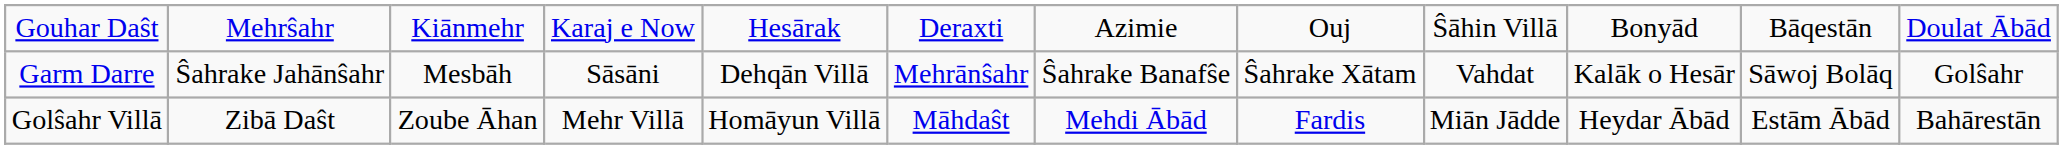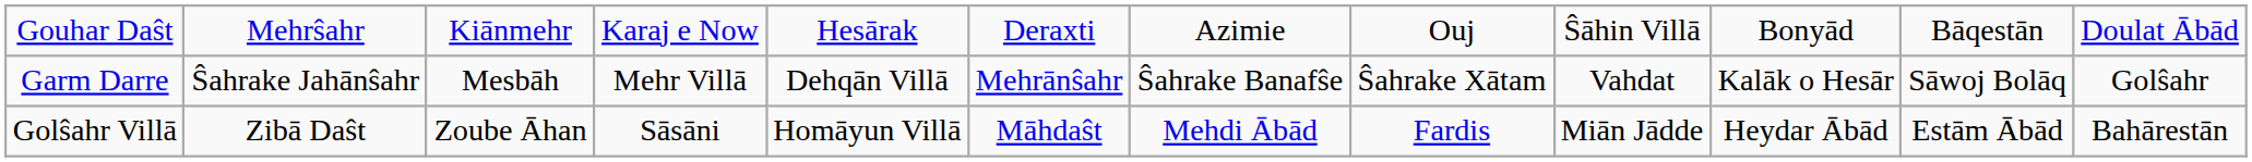Garm Darre | column 4: Sāsāni -> Mehr Villā
Golŝahr Villā | column 4: Mehr Villā -> Sāsāni
